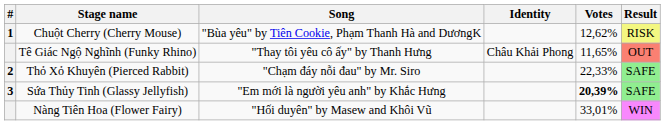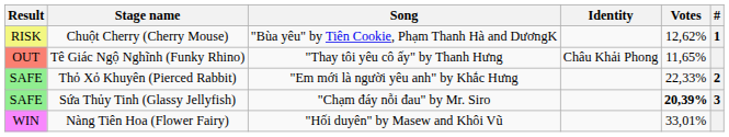columns swapped: # <-> Result
Thỏ Xỏ Khuyên (Pierced Rabbit) | Song: "Chạm đáy nỗi đau" by Mr. Siro -> "Em mới là người yêu anh" by Khắc Hưng
Sứa Thủy Tinh (Glassy Jellyfish) | Song: "Em mới là người yêu anh" by Khắc Hưng -> "Chạm đáy nỗi đau" by Mr. Siro
